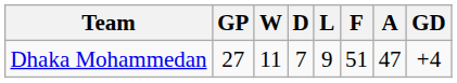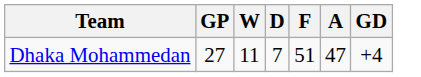- column: L | 9
